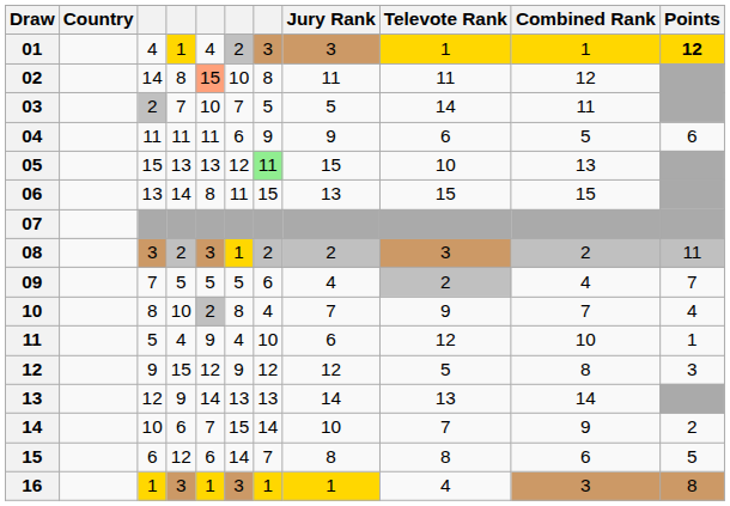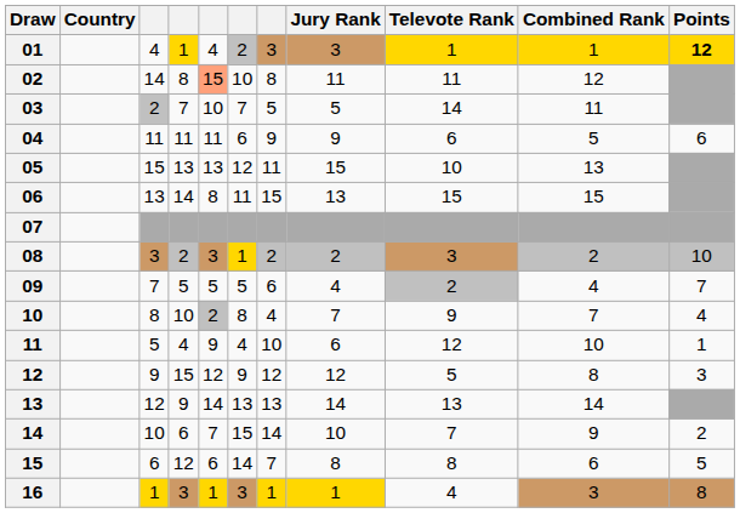05 | column 7: lightgreen background -> no background
08 | Points: 11 -> 10
